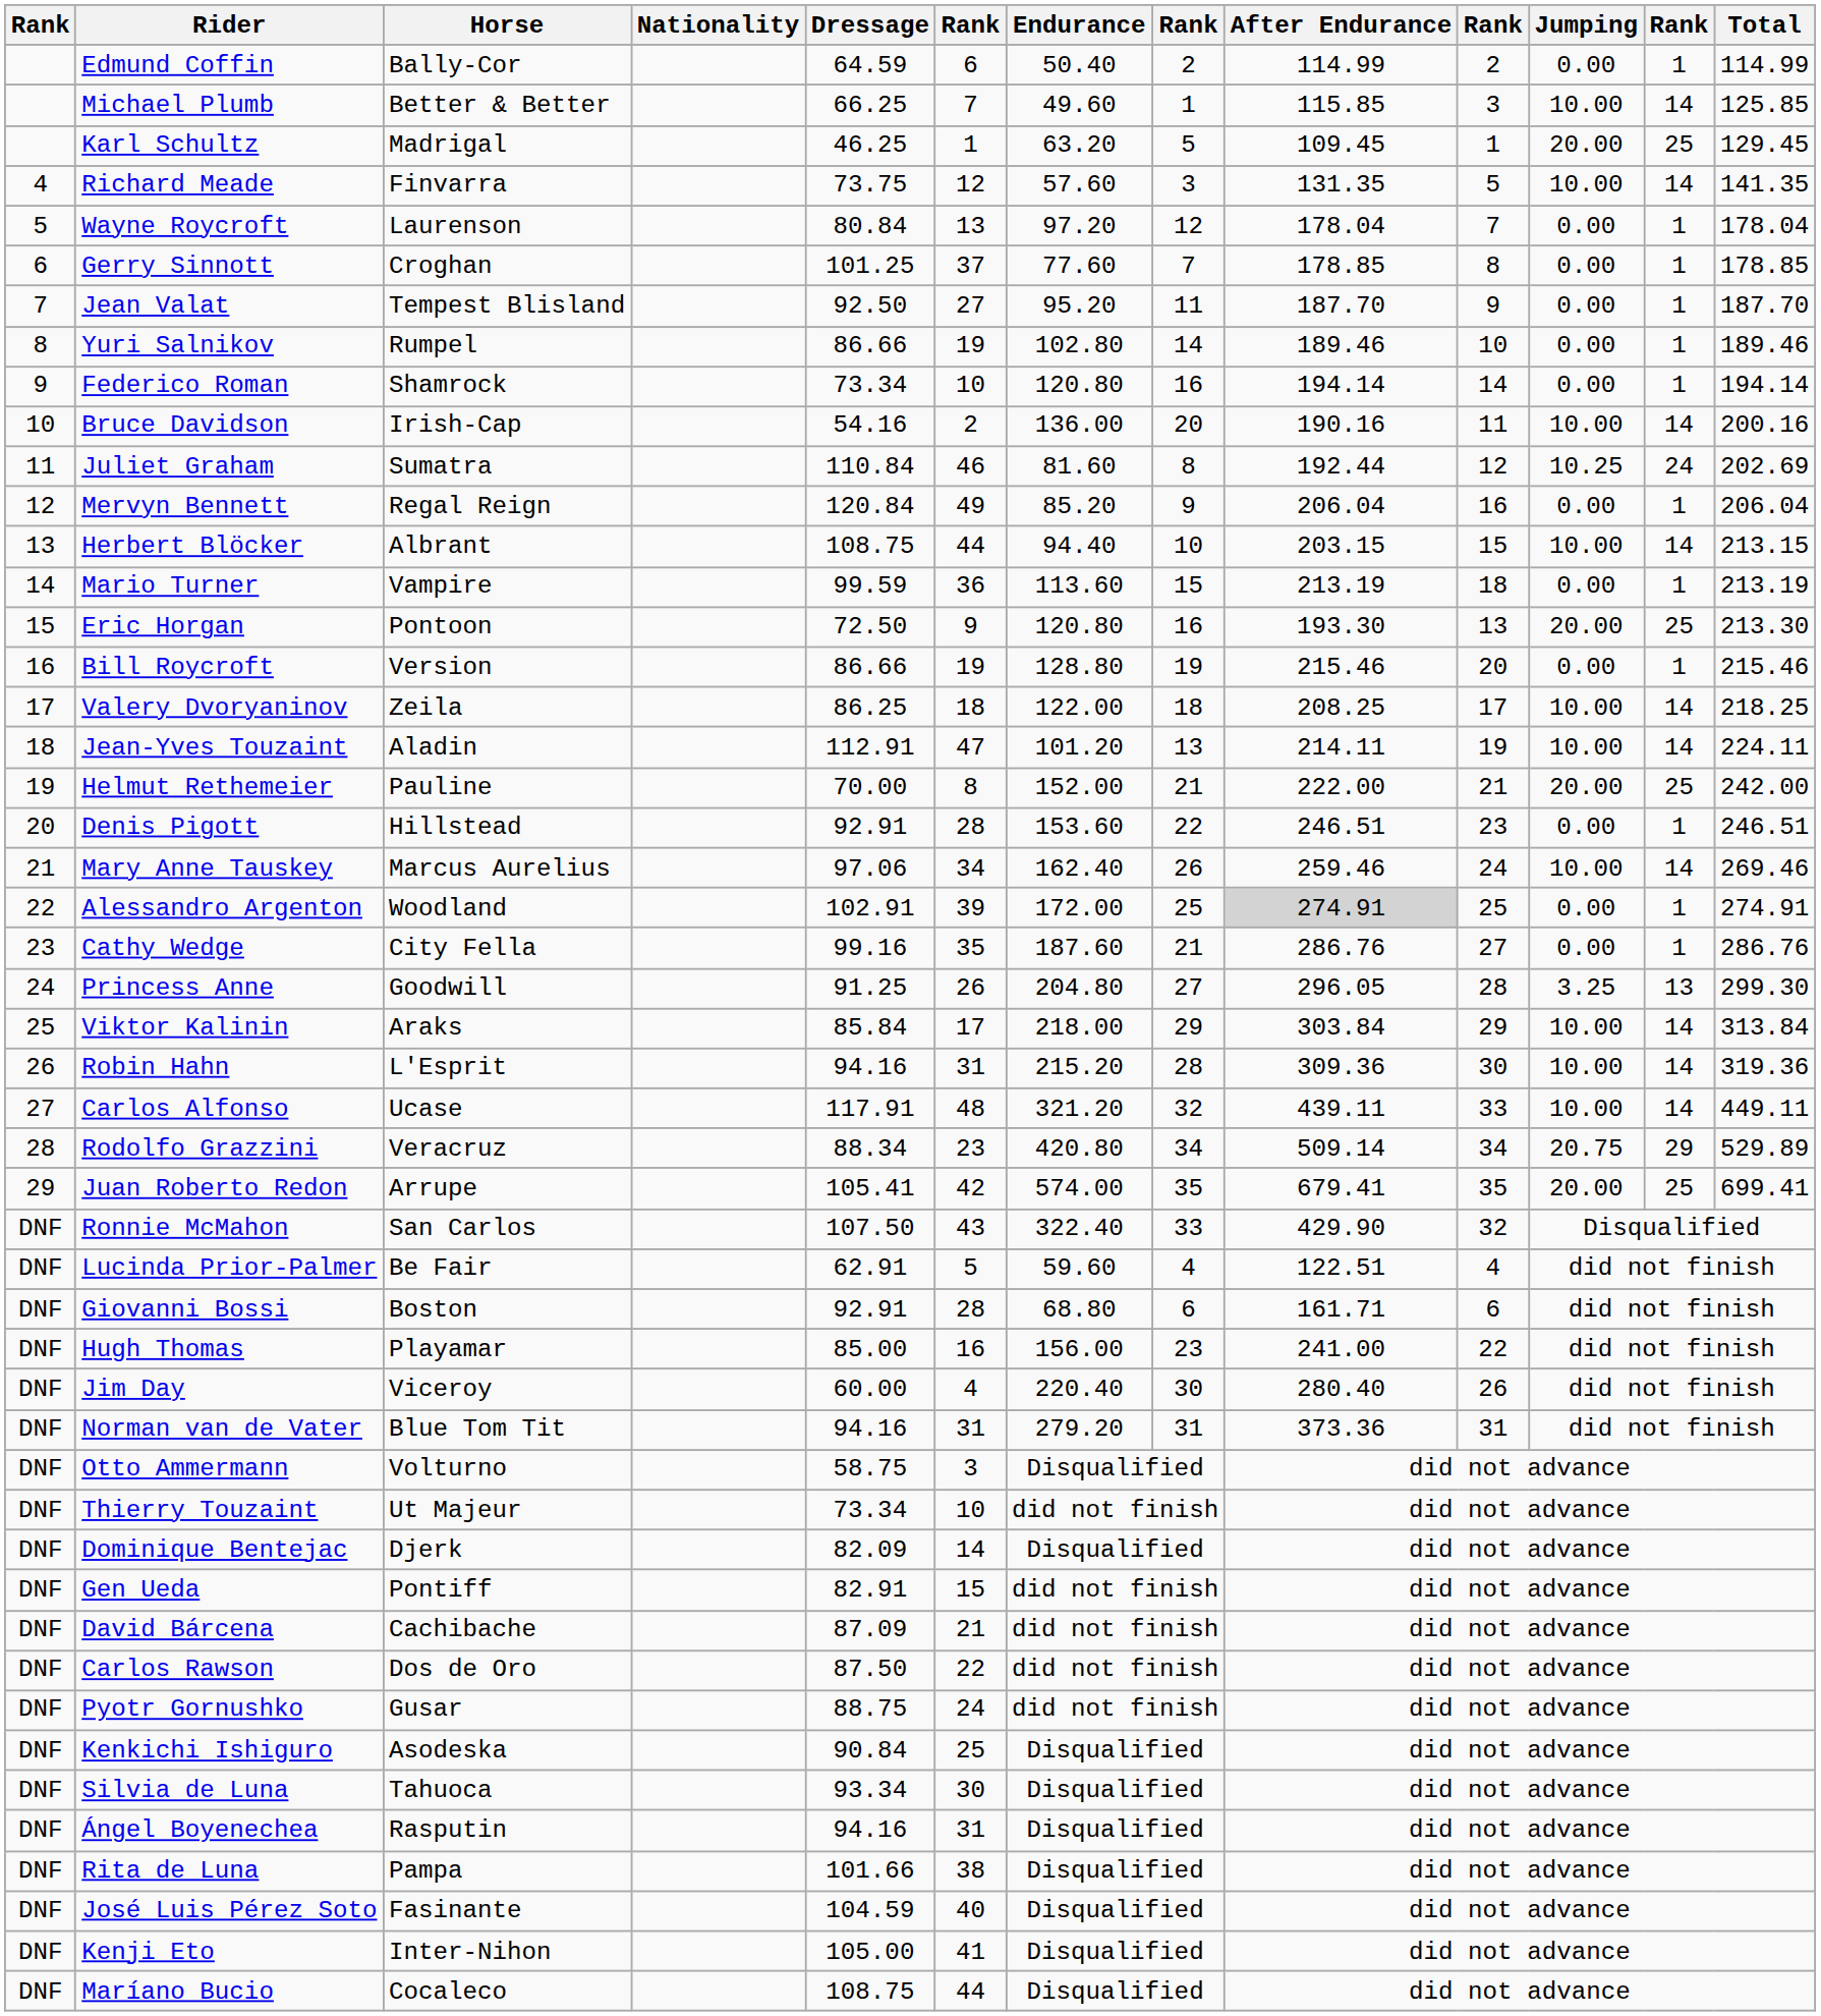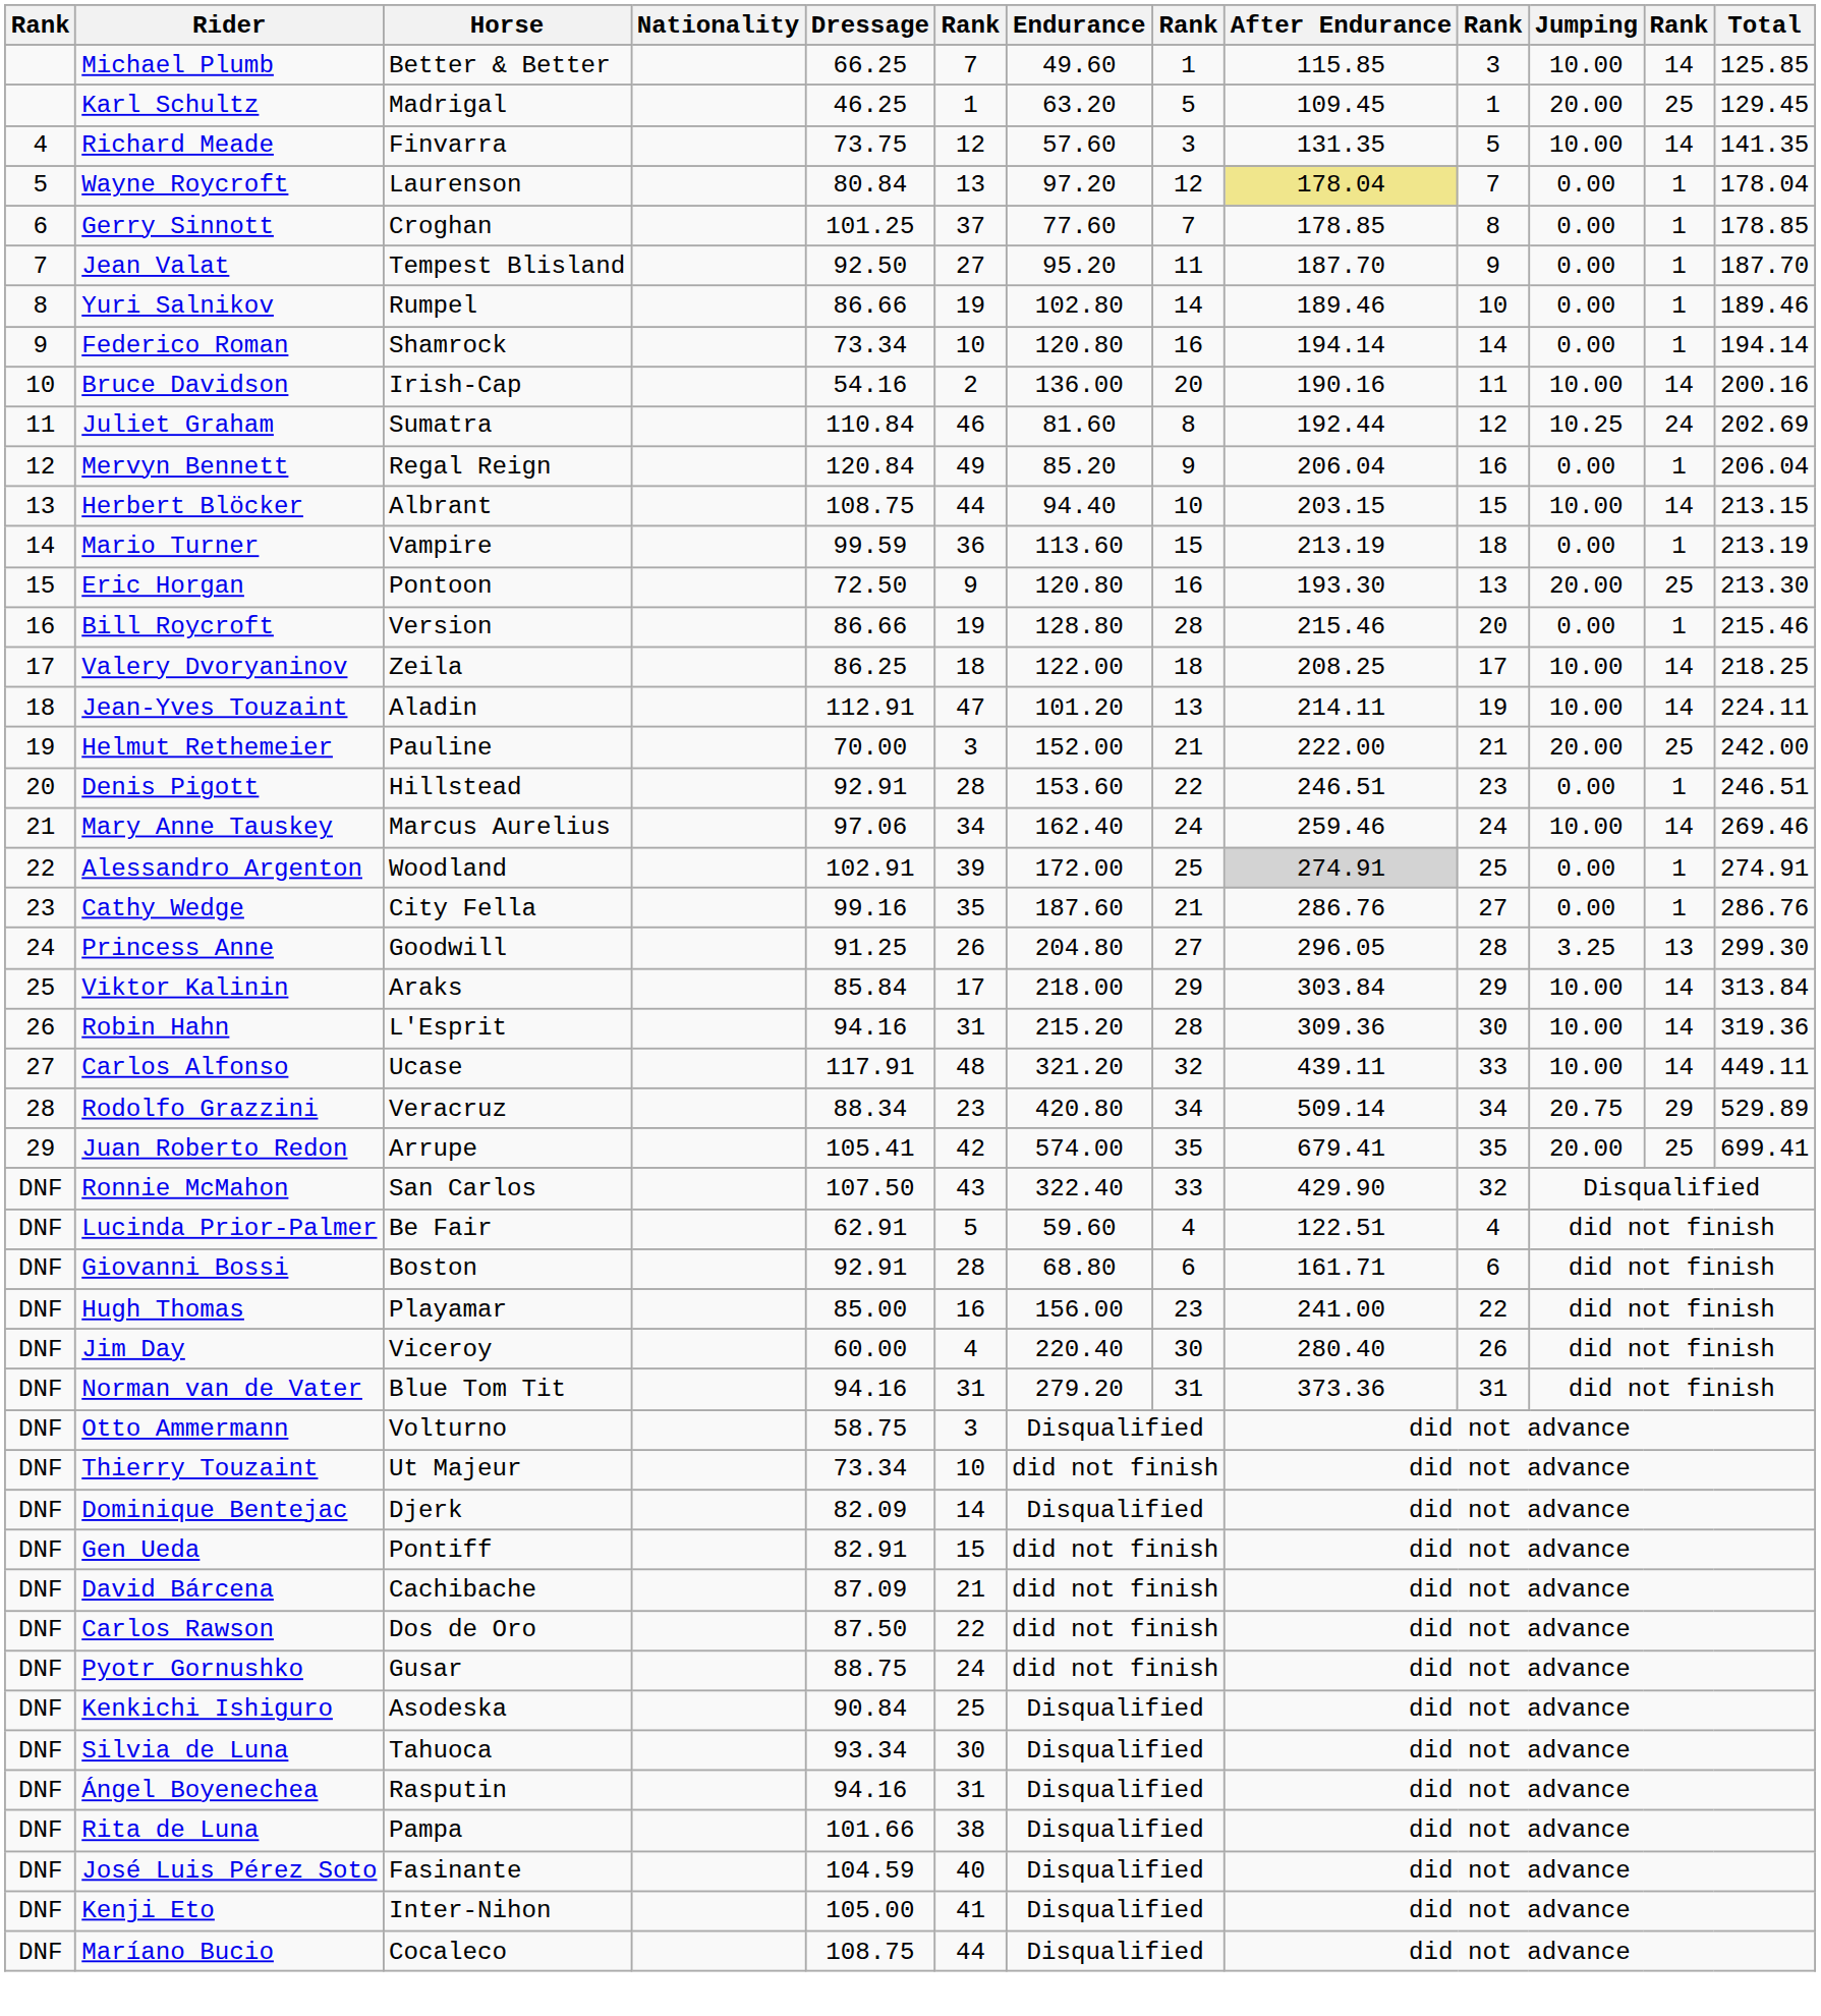- row: Edmund Coffin | Bally-Cor | 64.59 | 6 | 50.40 | 2 | 114.99 | 2 | 0.00 | 1 | 114.99
Wayne Roycroft | After Endurance: no background -> khaki background
Bill Roycroft | column 8: 19 -> 28
Helmut Rethemeier | column 6: 8 -> 3
Mary Anne Tauskey | column 8: 26 -> 24
